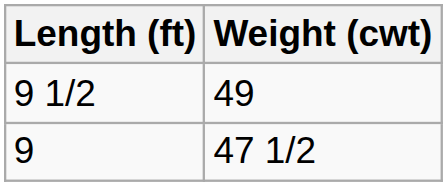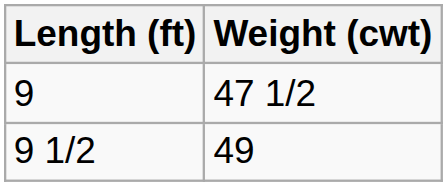rows swapped: 9 1/2 <-> 9
